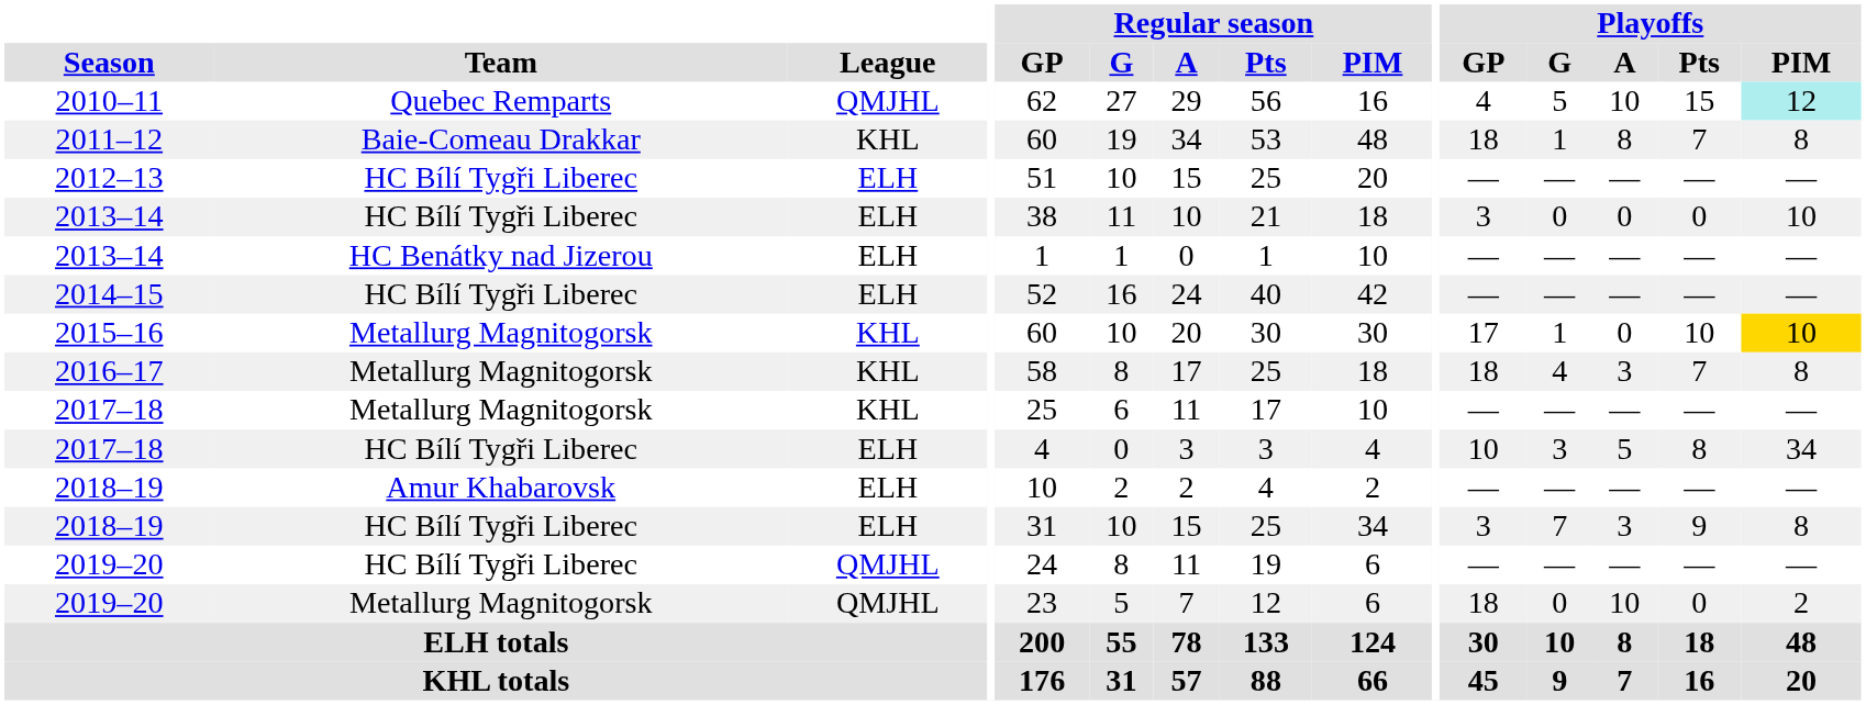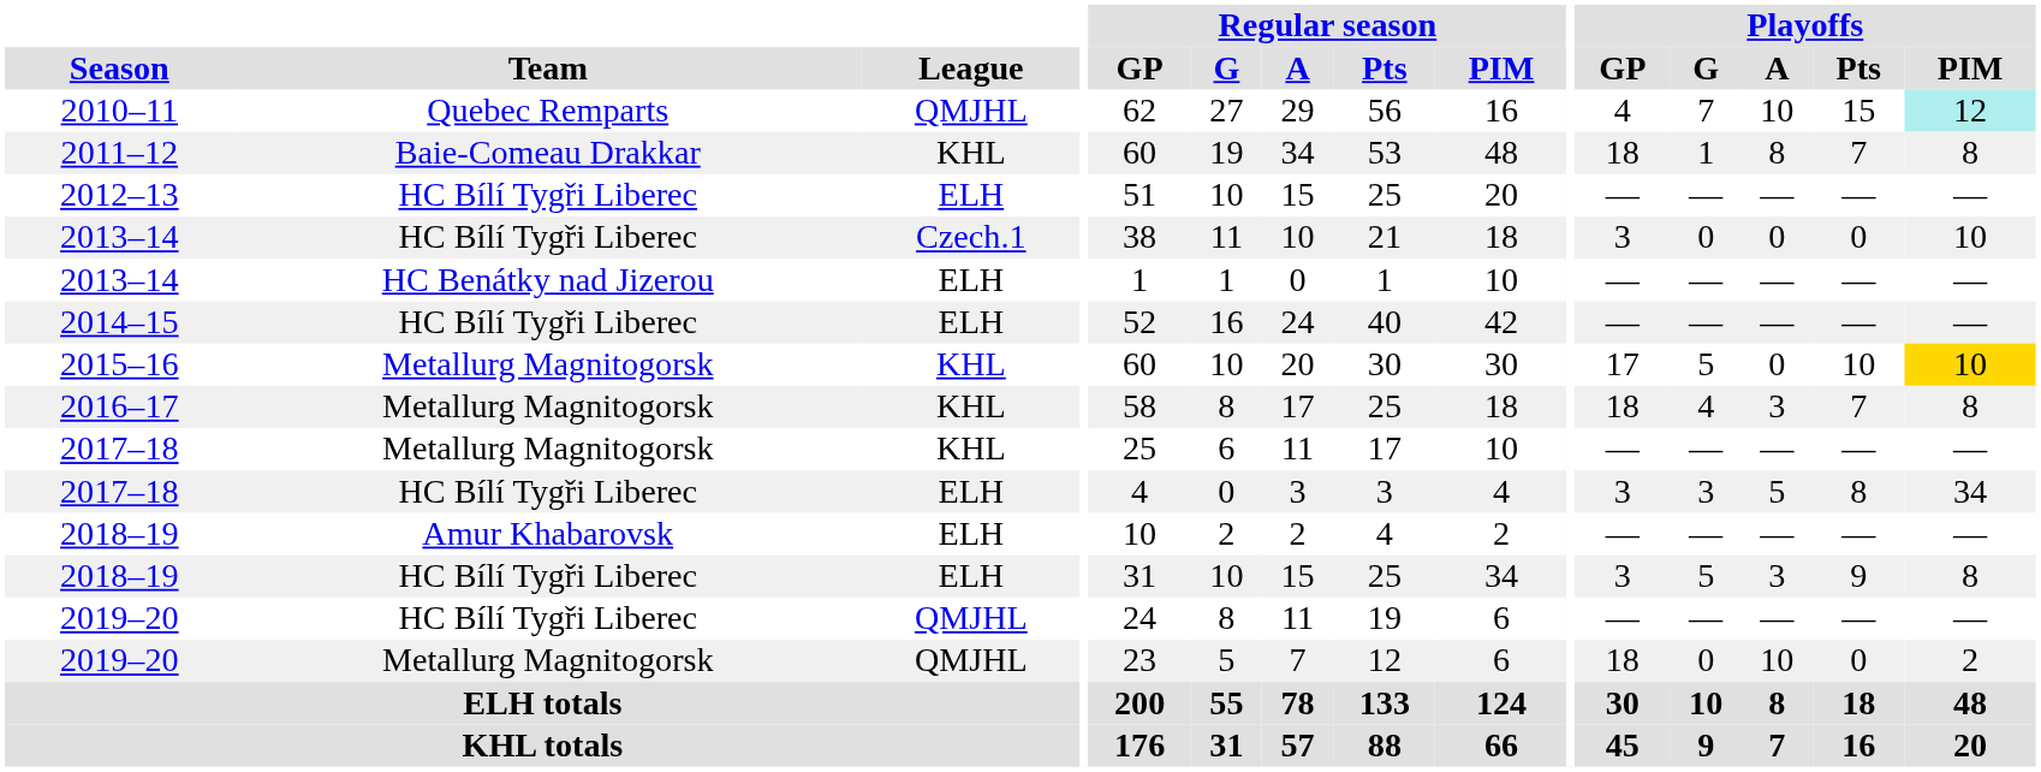2010–11 | Playoffs / G: 5 -> 7
2013–14 / HC Bílí Tygři Liberec | League: ELH -> Czech.1
2015–16 | Playoffs / G: 1 -> 5
2017–18 / HC Bílí Tygři Liberec | Playoffs / GP: 10 -> 3
2018–19 / HC Bílí Tygři Liberec | Playoffs / G: 7 -> 5
